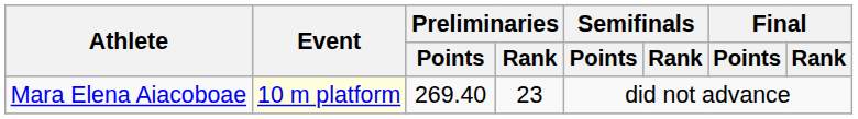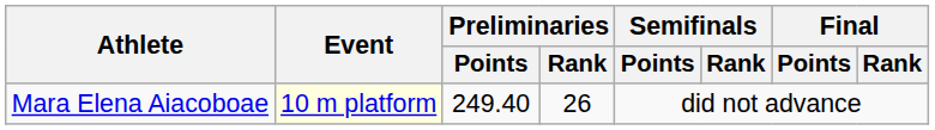Mara Elena Aiacoboae | Preliminaries / Points: 269.40 -> 249.40
Mara Elena Aiacoboae | Preliminaries / Rank: 23 -> 26
